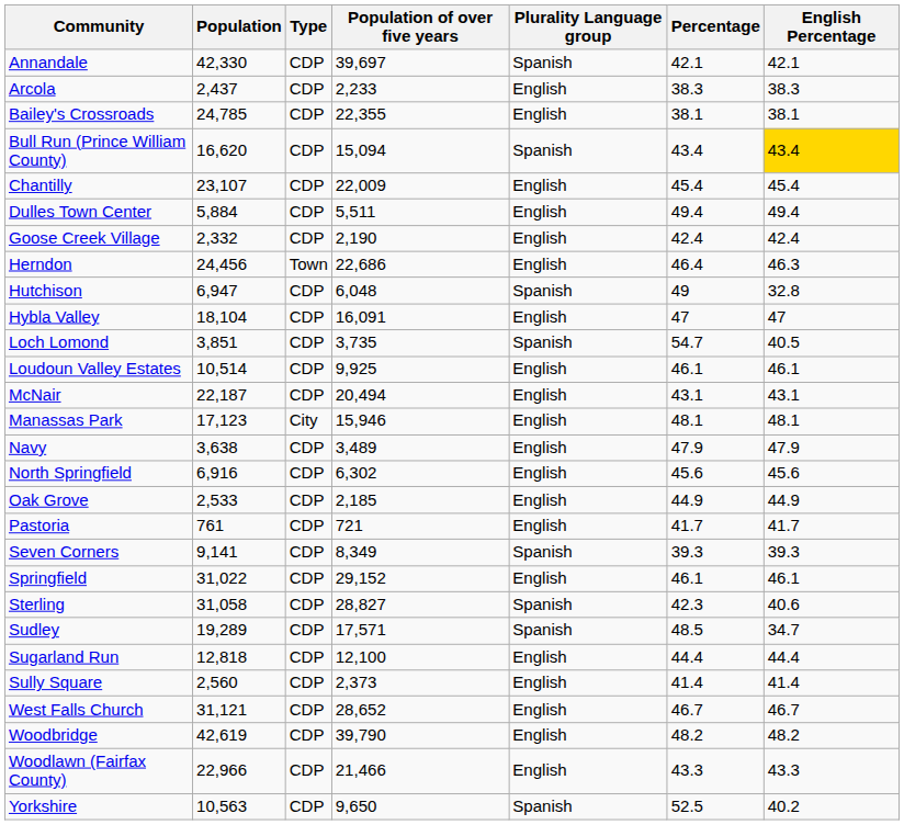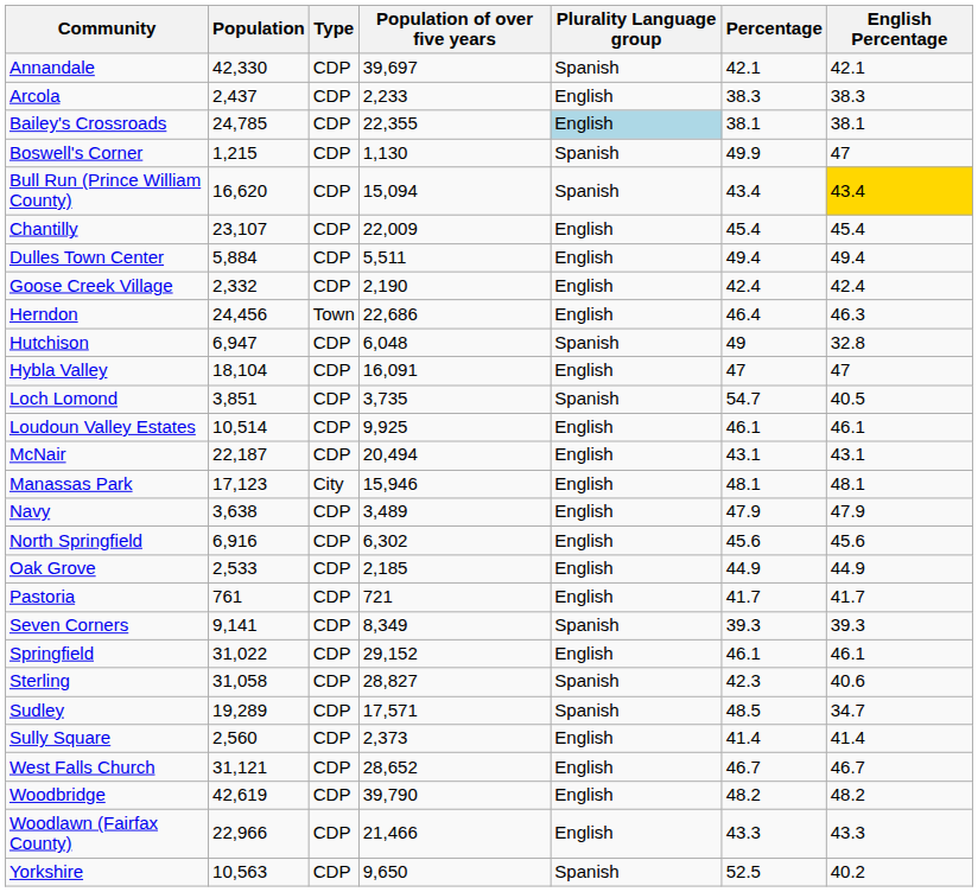Bailey's Crossroads | Plurality Language group: no background -> lightblue background
+ row: Boswell's Corner | 1,215 | CDP | 1,130 | Spanish | 49.9 | 47
- row: Sugarland Run | 12,818 | CDP | 12,100 | English | 44.4 | 44.4
